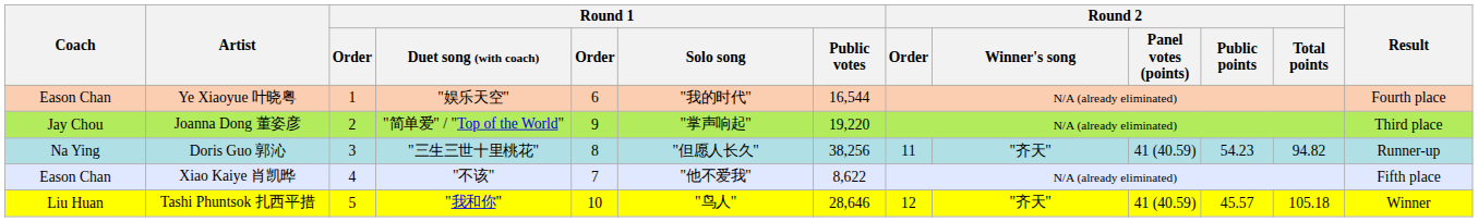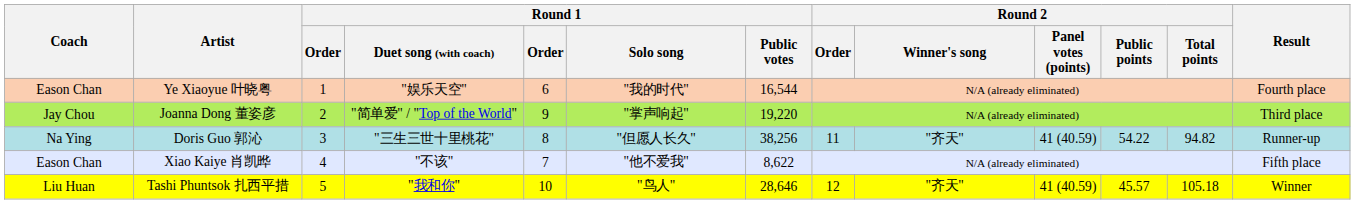Doris Guo 郭沁 | Round 2 / Public points: 54.23 -> 54.22
